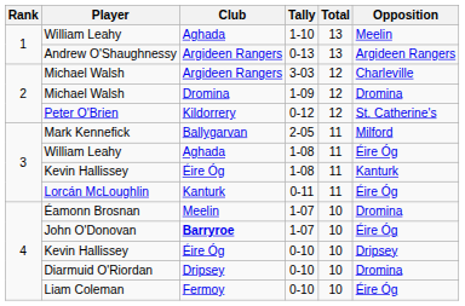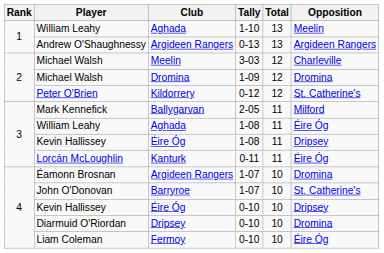Michael Walsh / 3-03 | Club: Argideen Rangers -> Meelin
Kevin Hallissey / 1-08 | Opposition: Kanturk -> Dripsey
Éamonn Brosnan | Club: Meelin -> Argideen Rangers
John O'Donovan | Club: bold -> normal
John O'Donovan | Opposition: Éire Óg -> St. Catherine's
